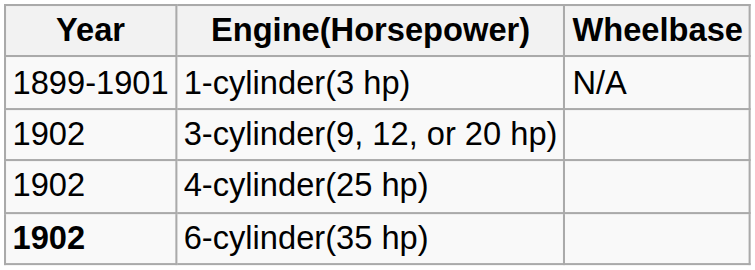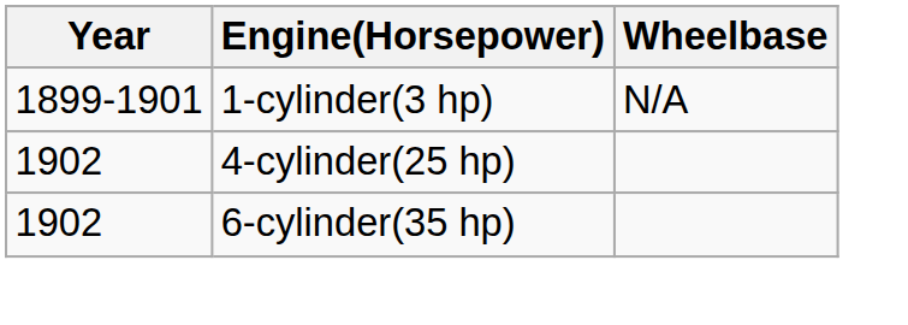- row: 1902 | 3-cylinder(9, 12, or 20 hp)
6-cylinder(35 hp) | Year: bold -> normal
